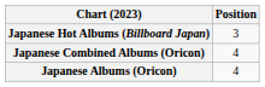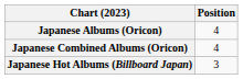rows swapped: Japanese Albums (Oricon) <-> Japanese Hot Albums (Billboard Japan)
